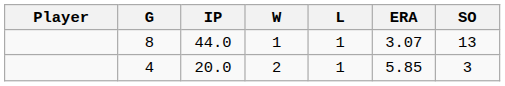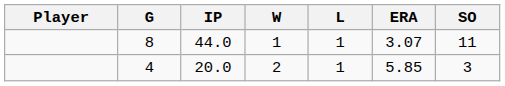8 | SO: 13 -> 11
